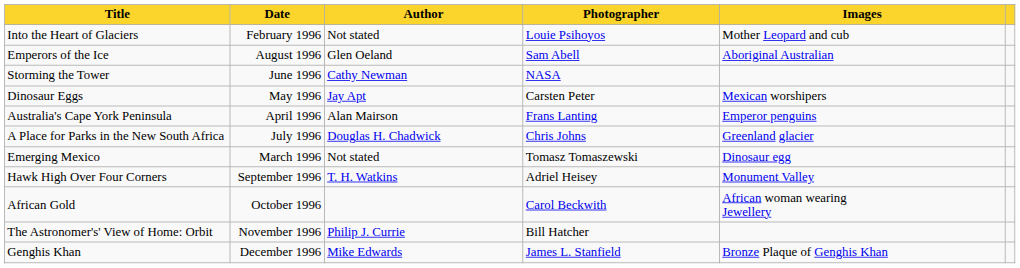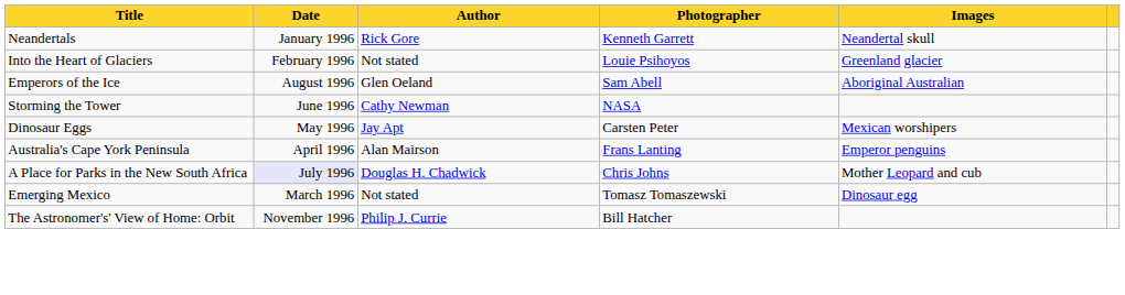+ row: Neandertals | January 1996 | Rick Gore | Kenneth Garrett | Neandertal skull
Into the Heart of Glaciers | Images: Mother Leopard and cub -> Greenland glacier
A Place for Parks in the New South Africa | Date: no background -> lavender background
A Place for Parks in the New South Africa | Images: Greenland glacier -> Mother Leopard and cub
- row: Hawk High Over Four Corners | September 1996 | T. H. Watkins | Adriel Heisey | Monument Valley
- row: African Gold | October 1996 | Carol Beckwith | African woman wearing Jewellery
- row: Genghis Khan | December 1996 | Mike Edwards | James L. Stanfield | Bronze Plaque of Genghis Khan
